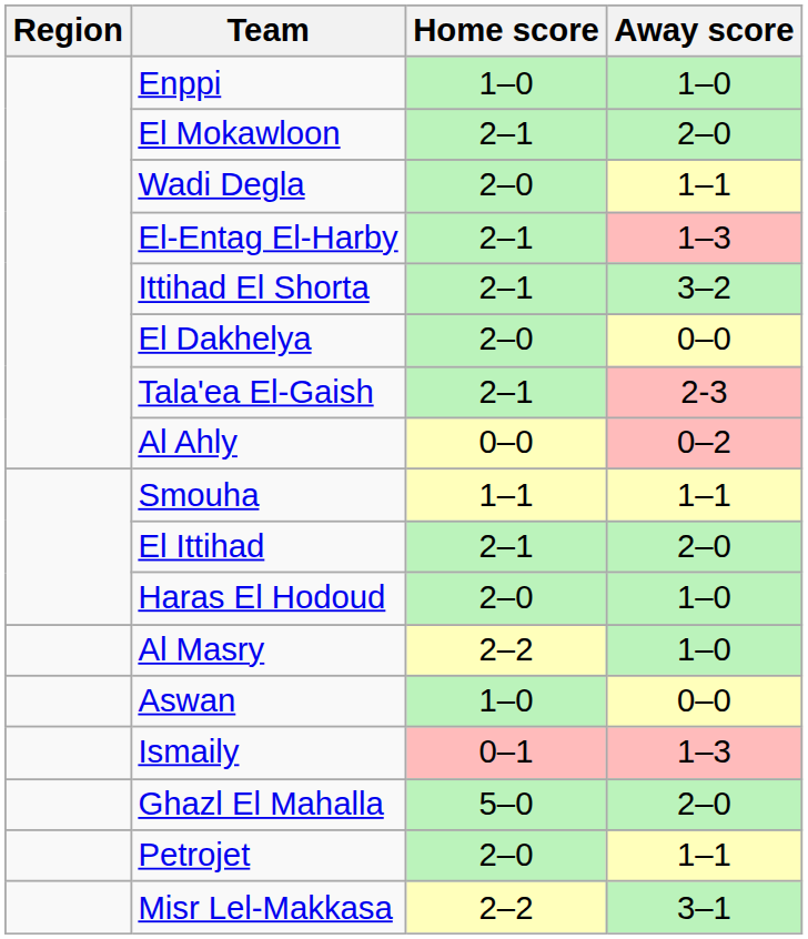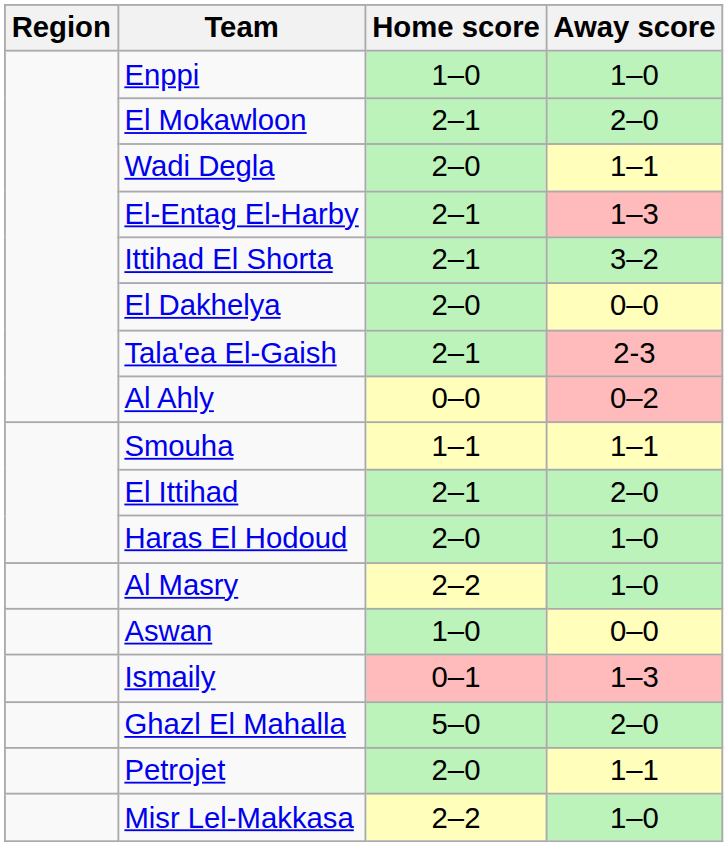Misr Lel-Makkasa | Away score: 3–1 -> 1–0
